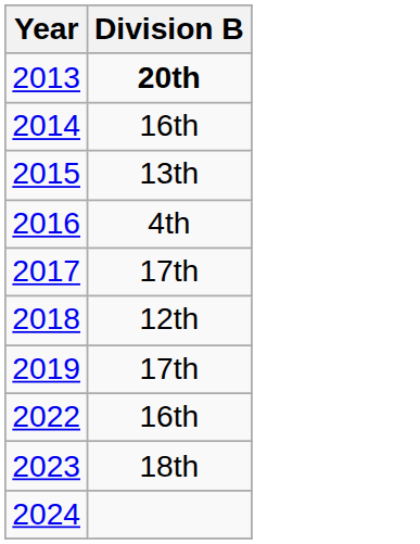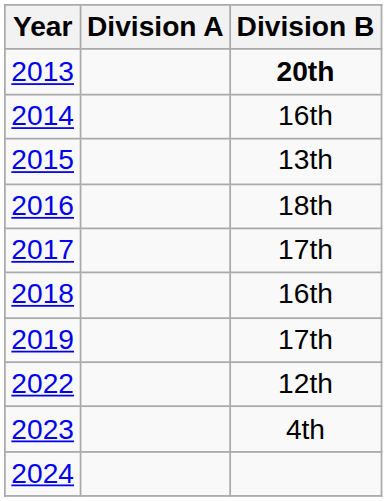+ column: Division A
2016 | Division B: 4th -> 18th
2018 | Division B: 12th -> 16th
2022 | Division B: 16th -> 12th
2023 | Division B: 18th -> 4th
